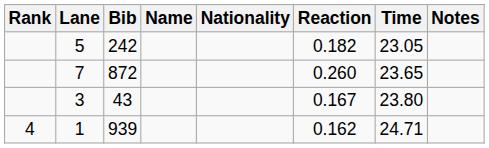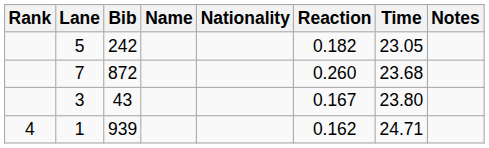7 | Time: 23.65 -> 23.68
